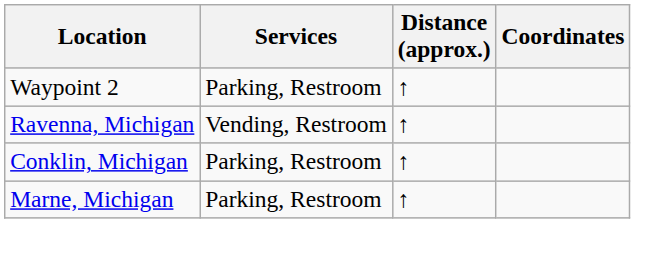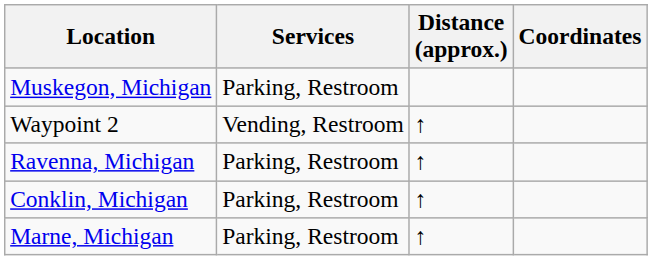+ row: Muskegon, Michigan | Parking, Restroom
Waypoint 2 | Services: Parking, Restroom -> Vending, Restroom
Ravenna, Michigan | Services: Vending, Restroom -> Parking, Restroom
